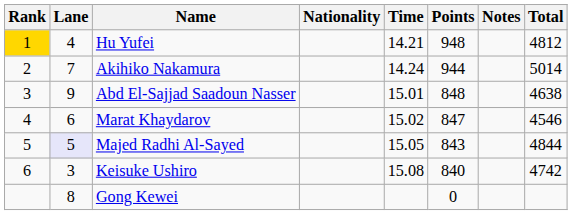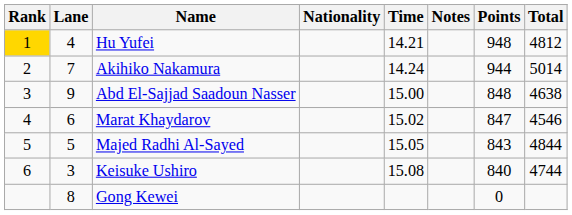columns swapped: Points <-> Notes
Abd El-Sajjad Saadoun Nasser | Time: 15.01 -> 15.00
Majed Radhi Al-Sayed | Lane: lavender background -> no background
Keisuke Ushiro | Total: 4742 -> 4744
